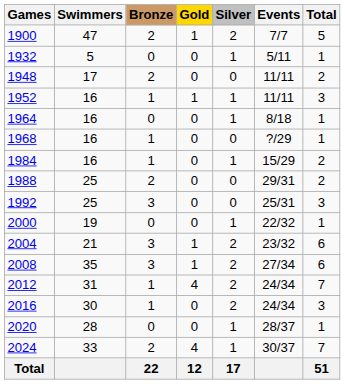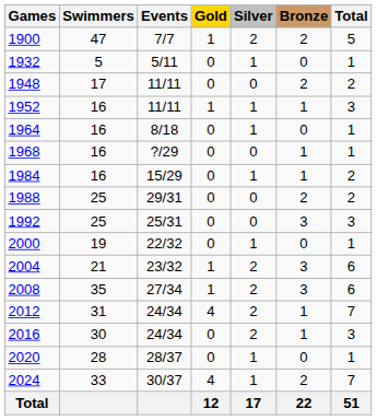columns swapped: Events <-> Bronze
